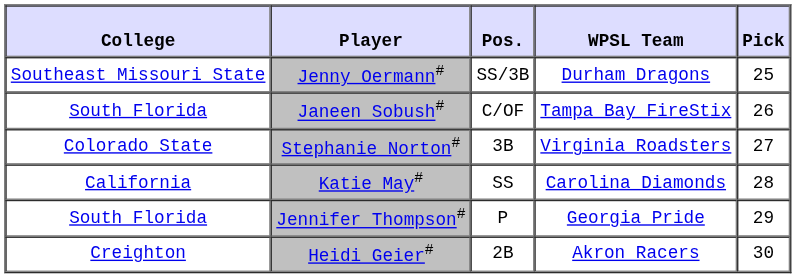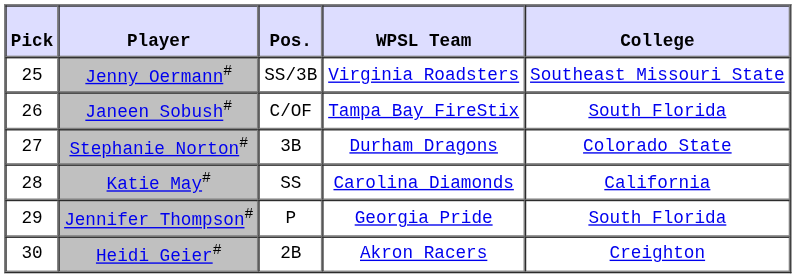columns swapped: Pick <-> College
Jenny Oermann# | WPSL Team: Durham Dragons -> Virginia Roadsters
Stephanie Norton# | WPSL Team: Virginia Roadsters -> Durham Dragons
